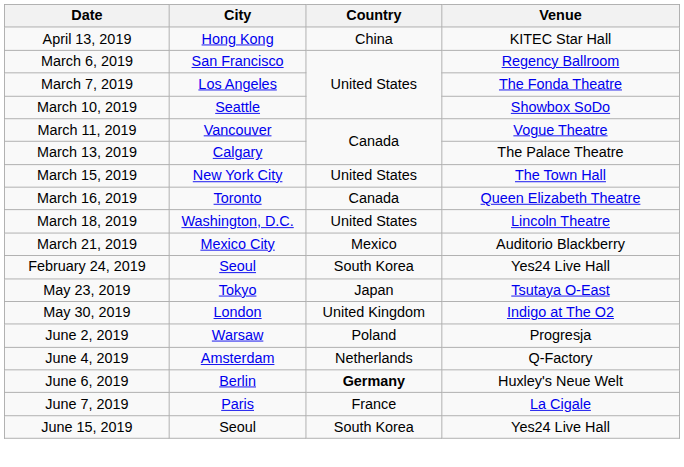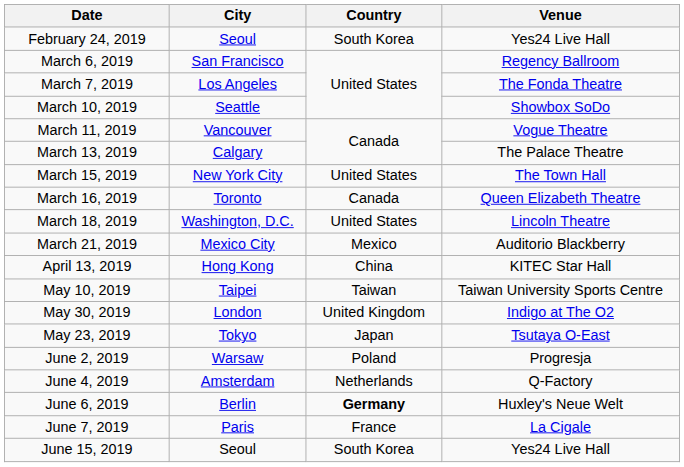rows swapped: February 24, 2019 <-> April 13, 2019
+ row: May 10, 2019 | Taipei | Taiwan | Taiwan University Sports Centre
rows swapped: May 23, 2019 <-> May 30, 2019
